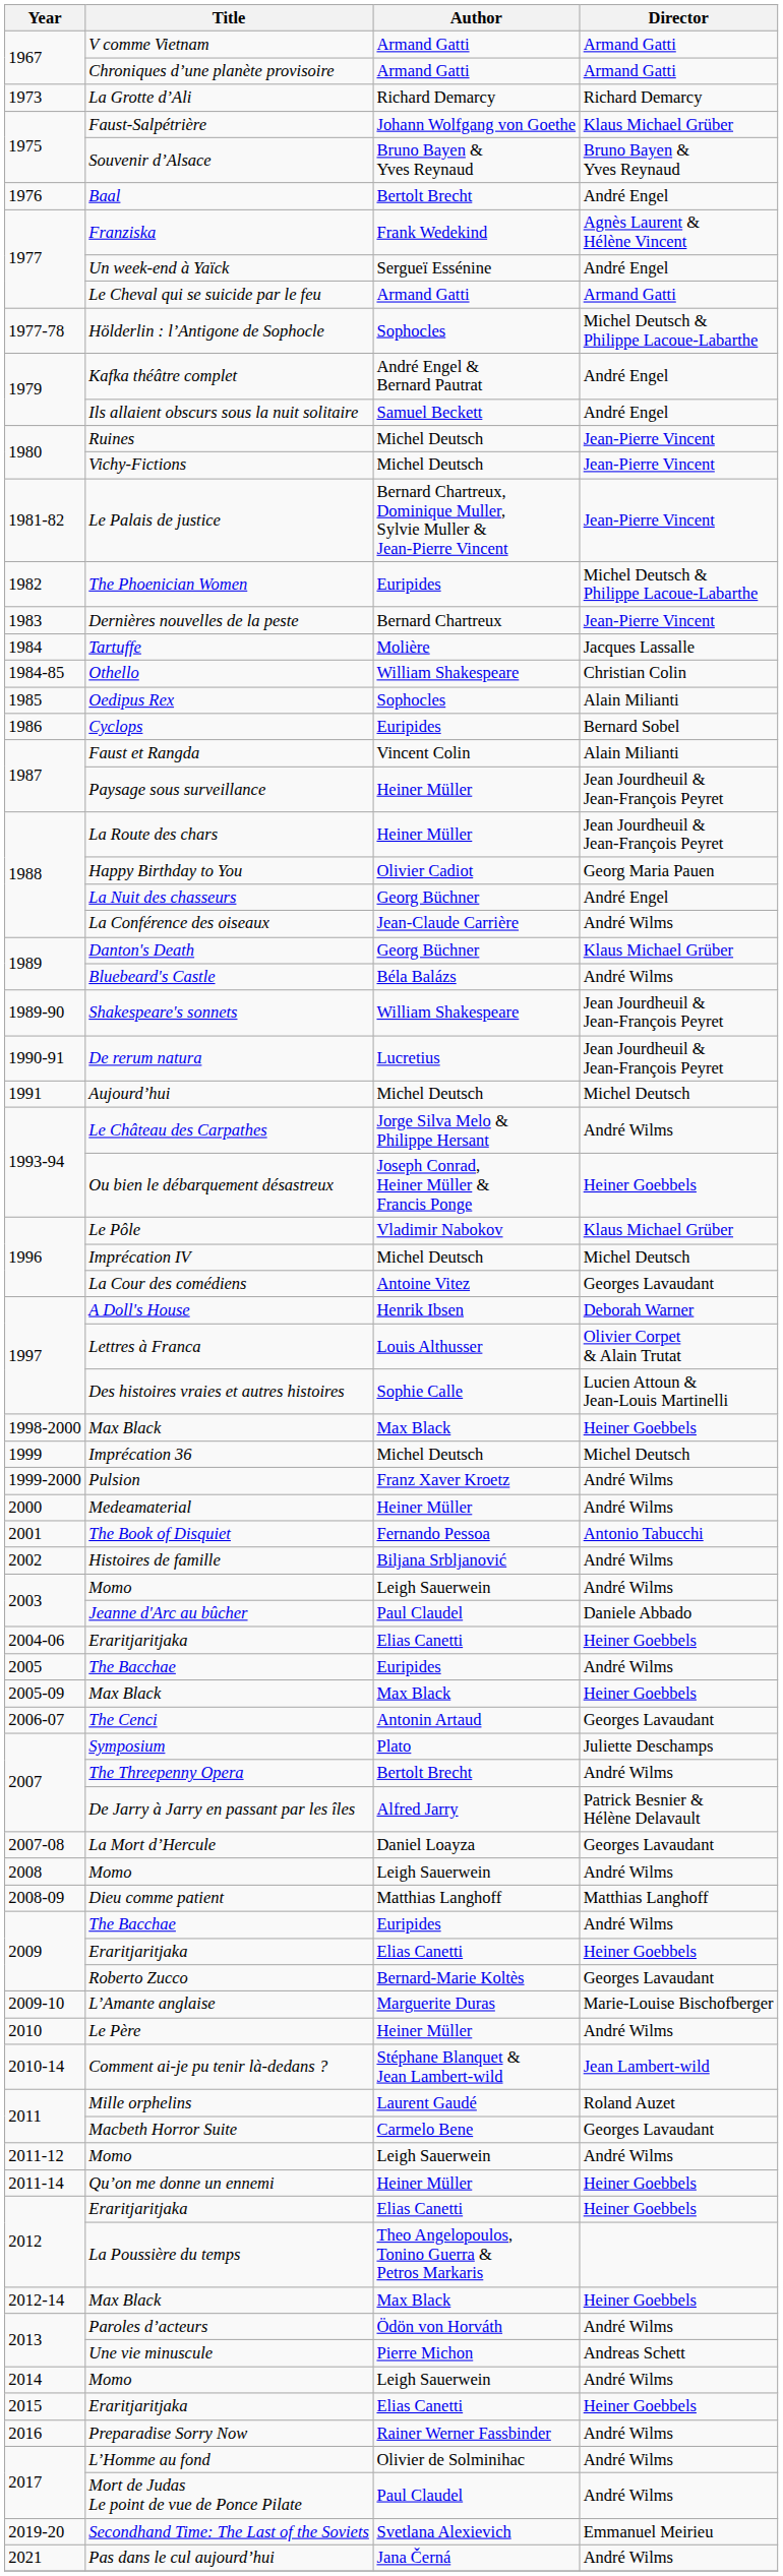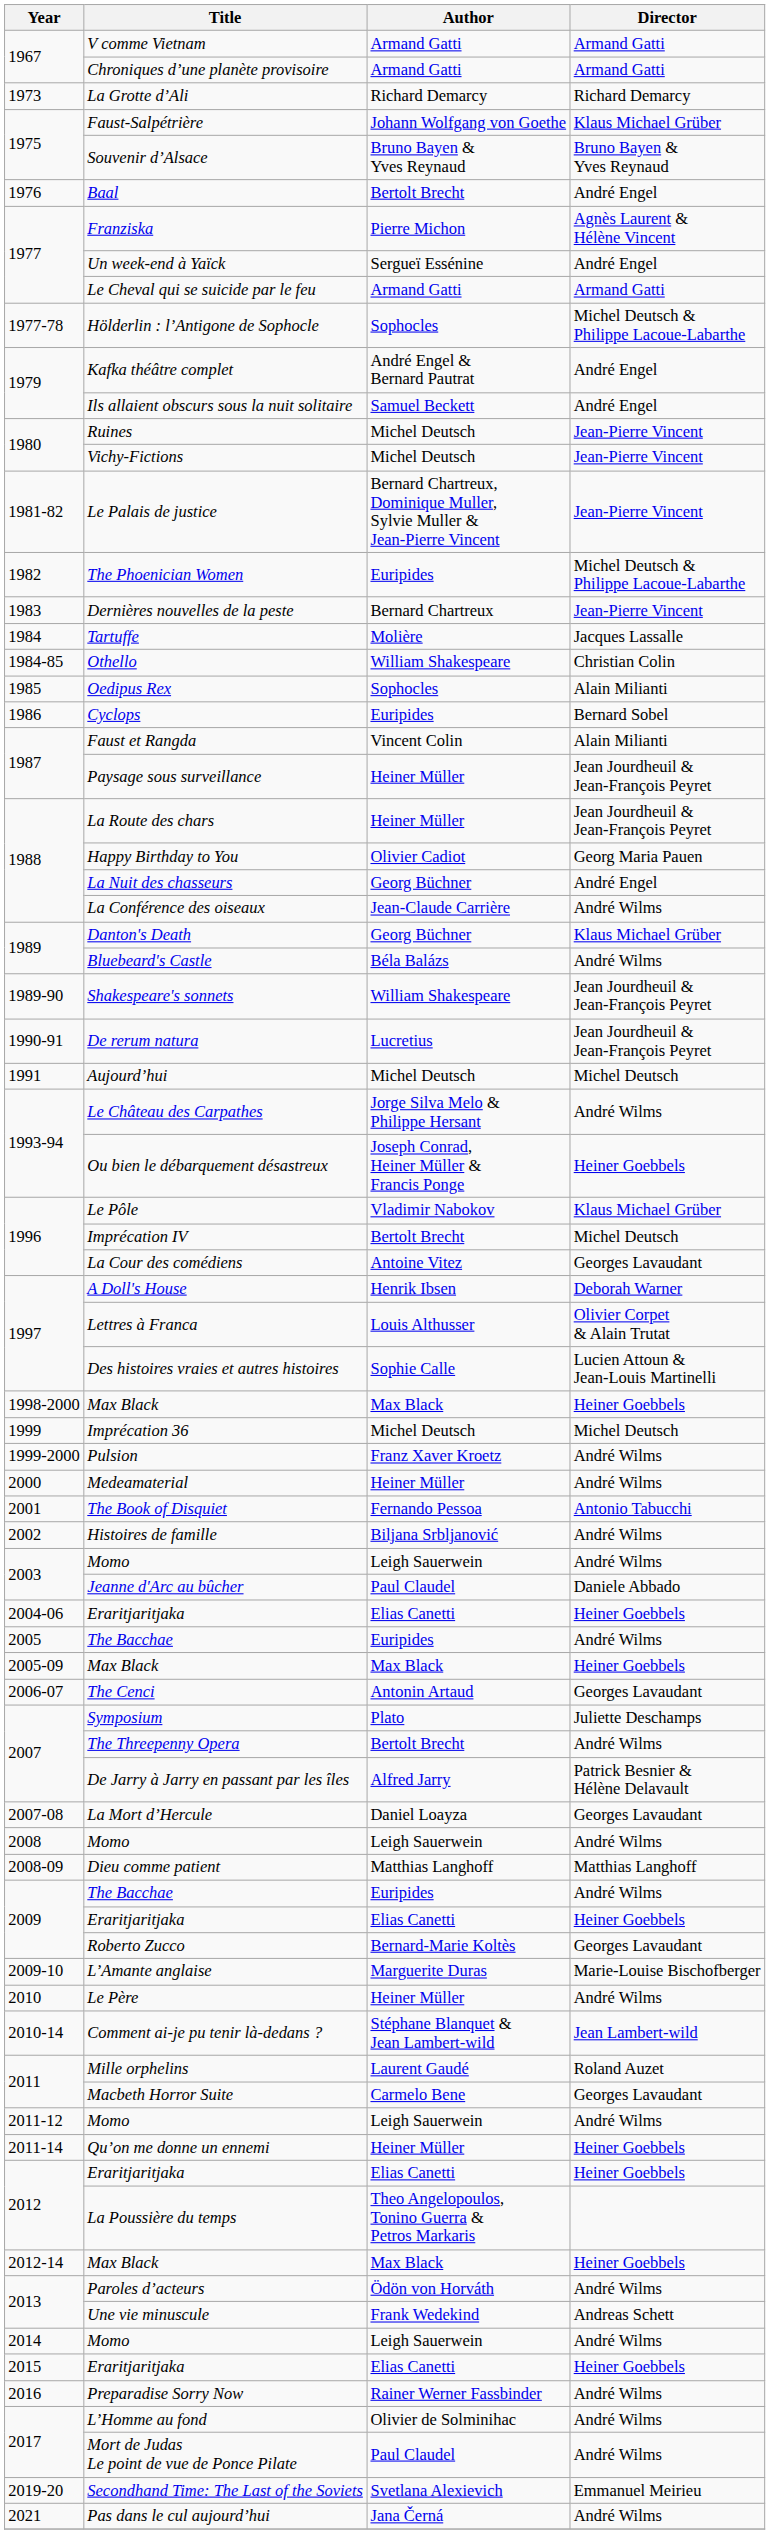Franziska | Author: Frank Wedekind -> Pierre Michon
Imprécation IV | Author: Michel Deutsch -> Bertolt Brecht
Une vie minuscule | Author: Pierre Michon -> Frank Wedekind
